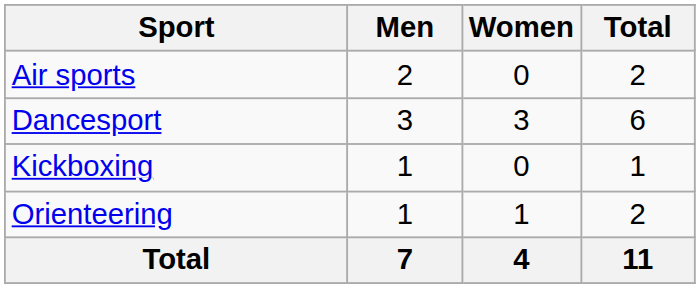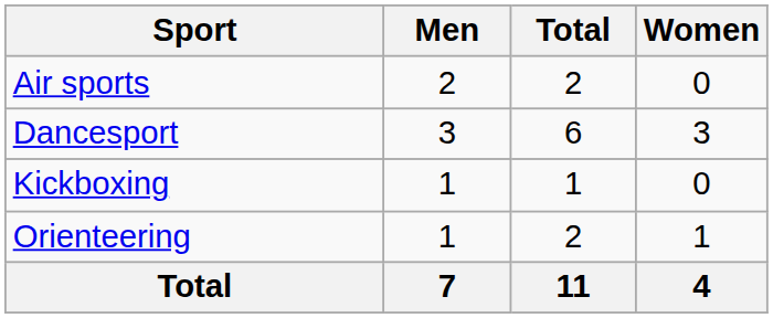columns swapped: Women <-> Total
